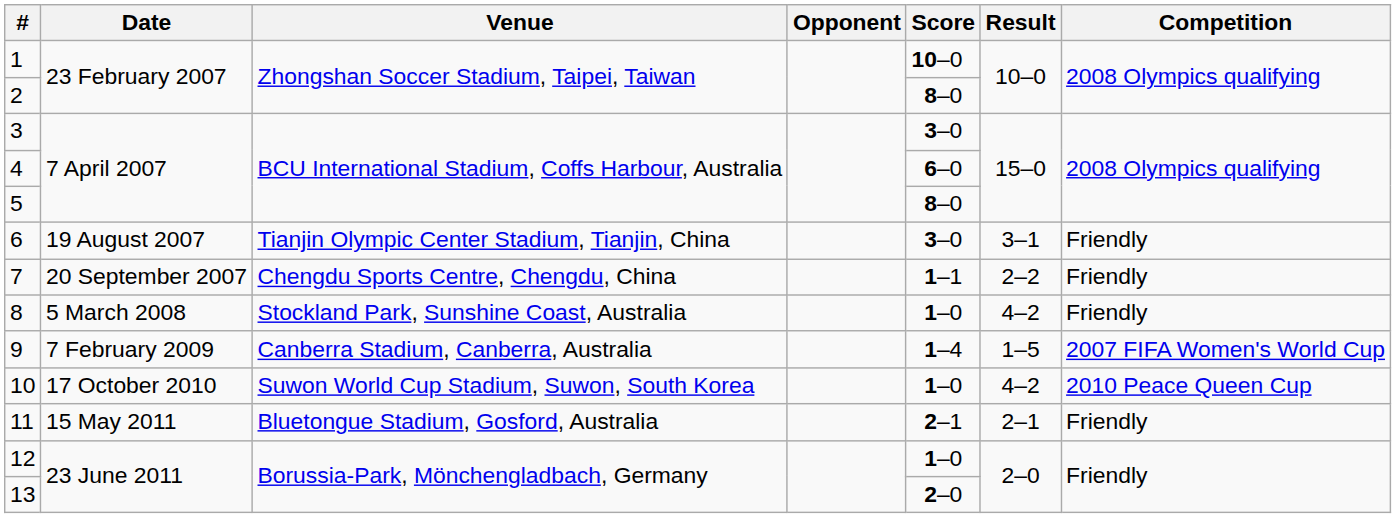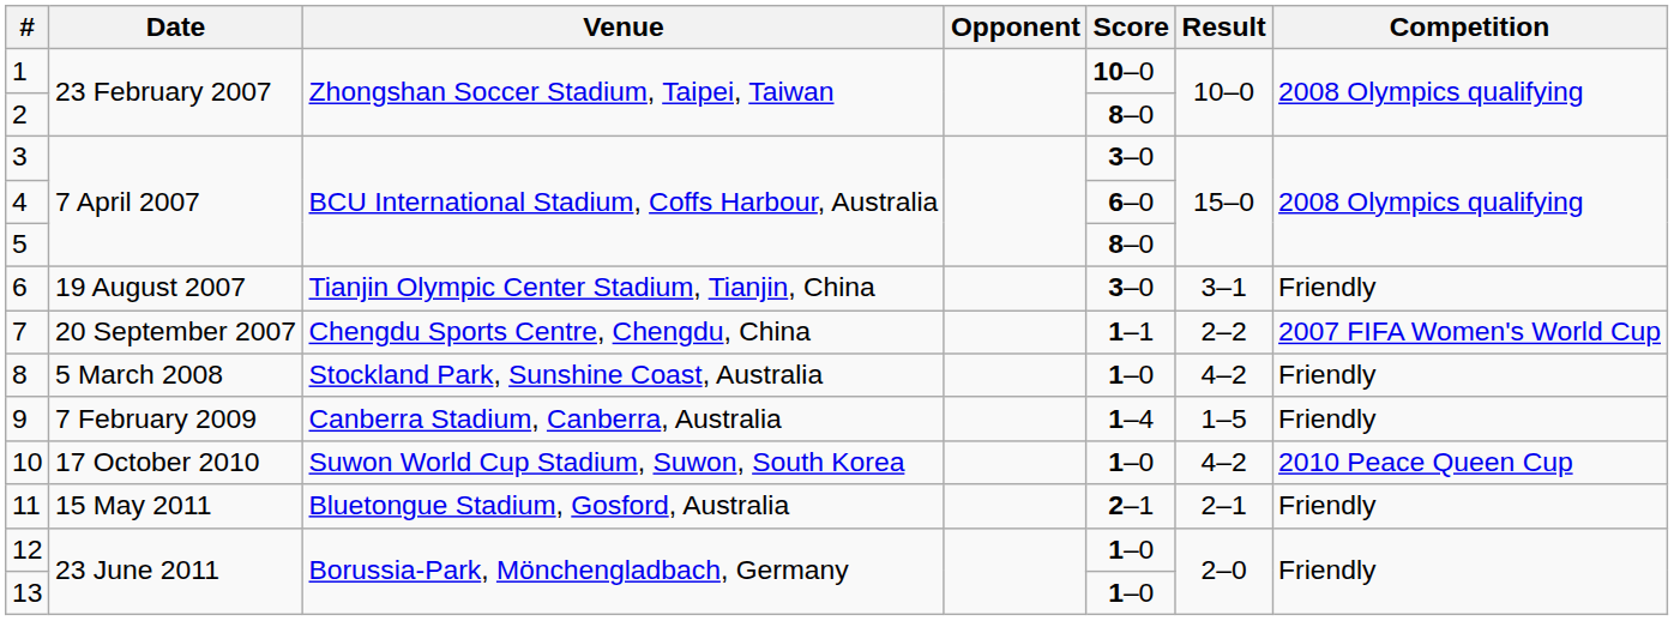7 | Competition: Friendly -> 2007 FIFA Women's World Cup
9 | Competition: 2007 FIFA Women's World Cup -> Friendly
13 | Score: 2–0 -> 1–0
